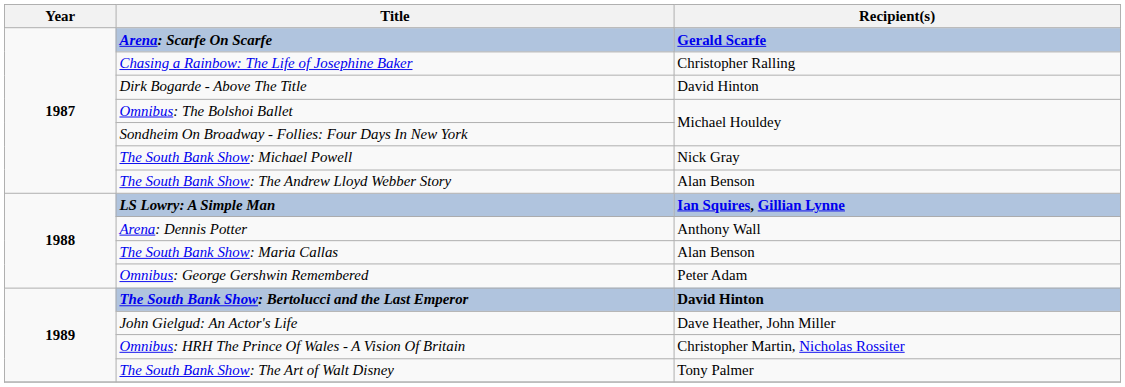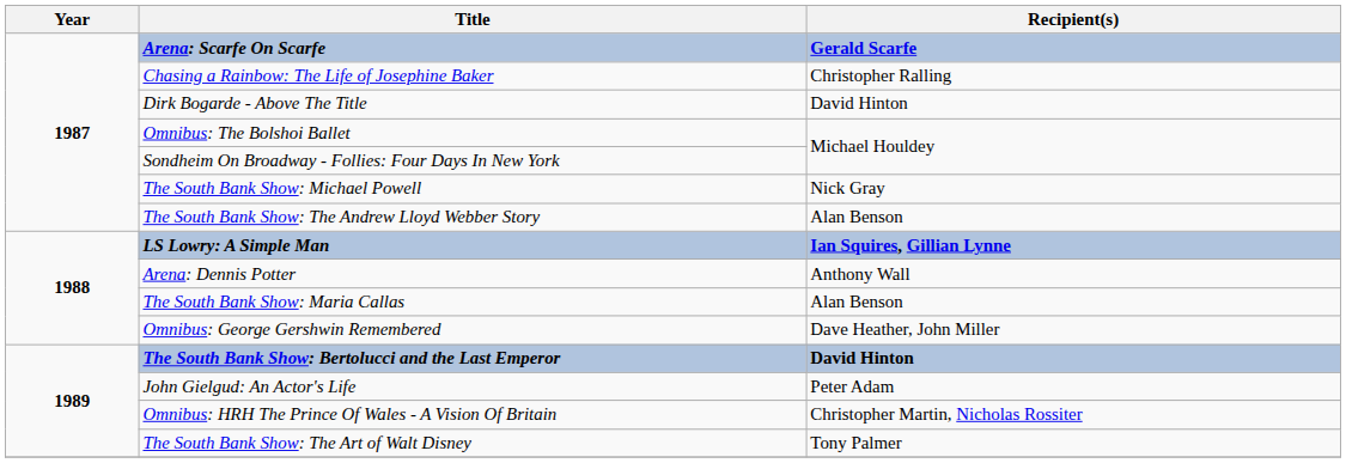Omnibus: George Gershwin Remembered | Recipient(s): Peter Adam -> Dave Heather, John Miller
John Gielgud: An Actor's Life | Recipient(s): Dave Heather, John Miller -> Peter Adam
